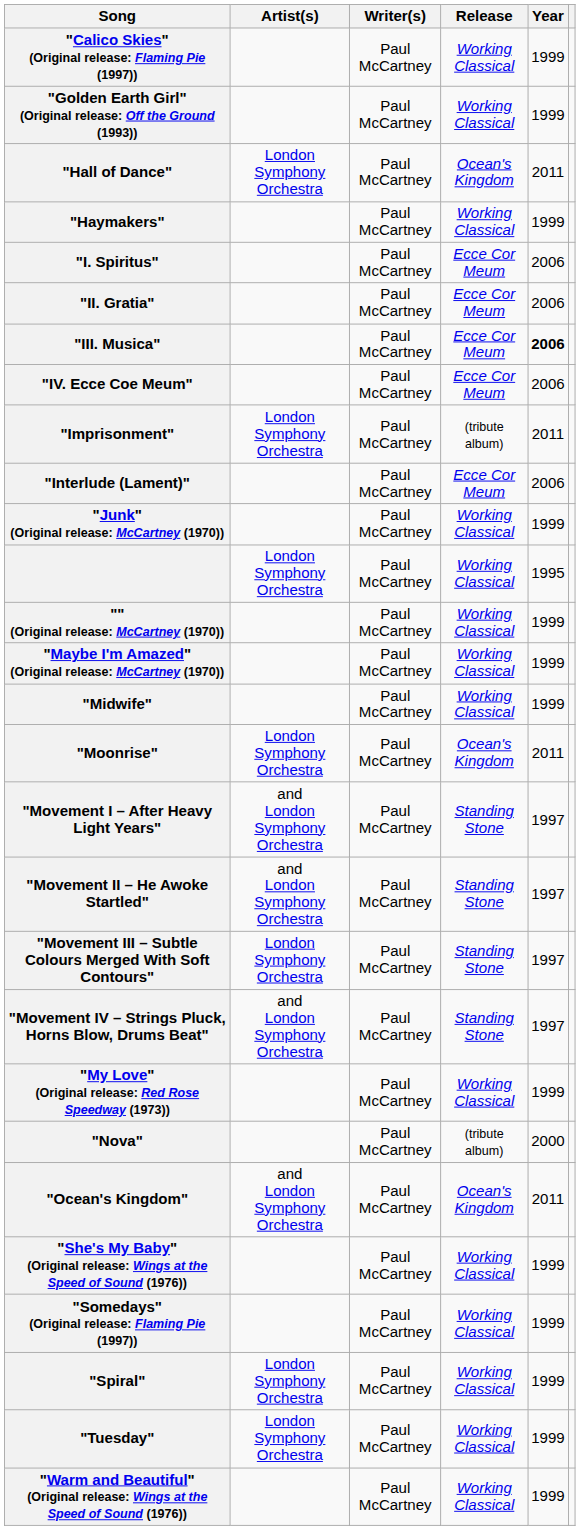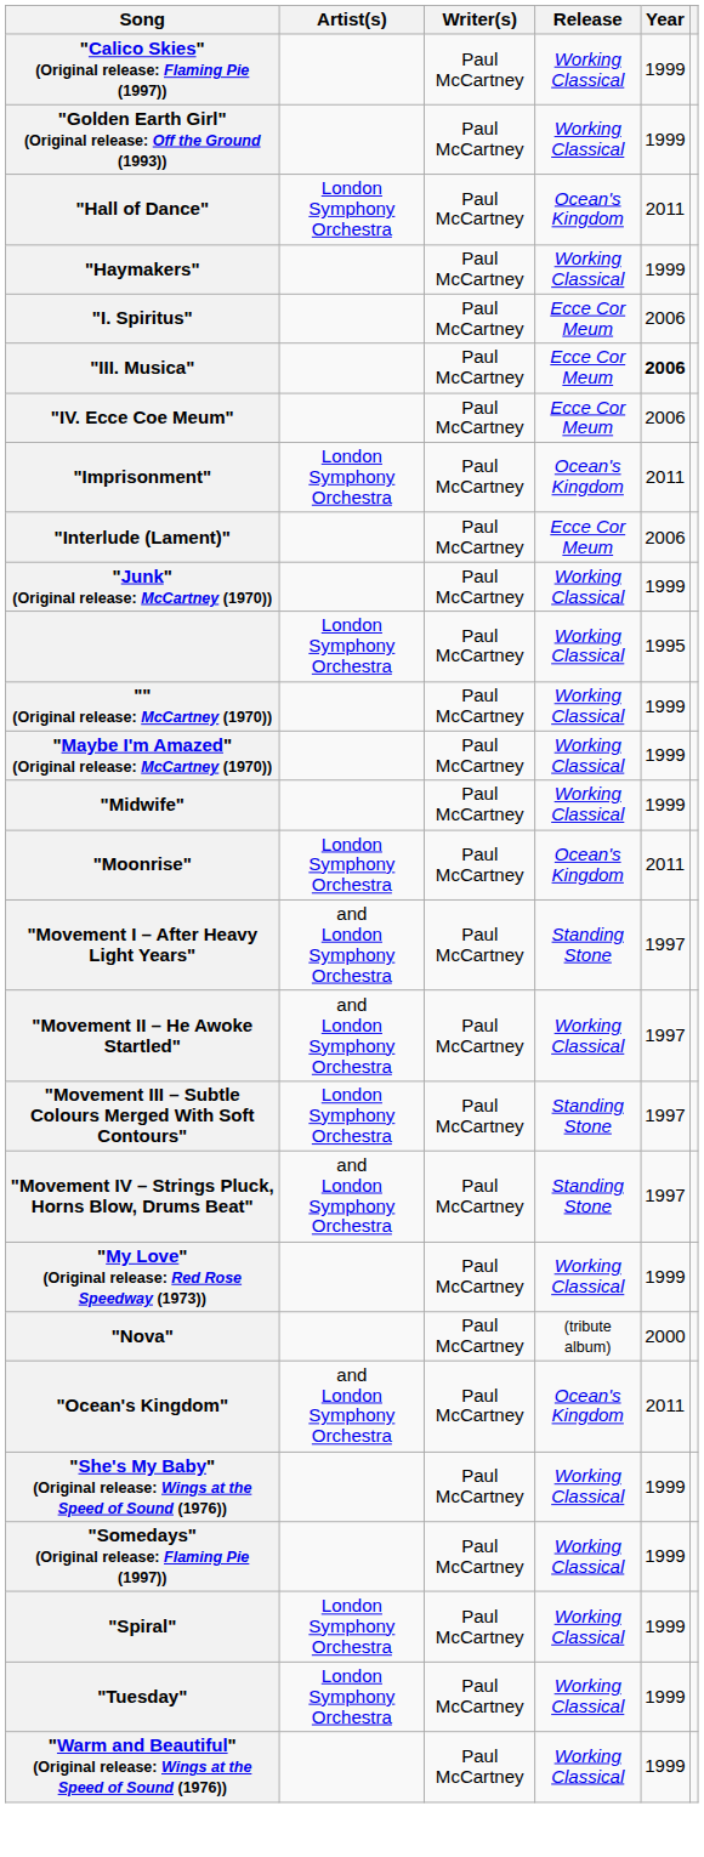- row: "II. Gratia" | Paul McCartney | Ecce Cor Meum | 2006
"Imprisonment" | Release: (tribute album) -> Ocean's Kingdom
"Movement II – He Awoke Startled" | Release: Standing Stone -> Working Classical
